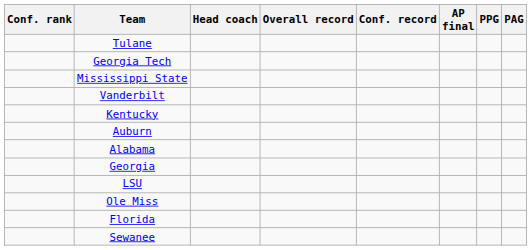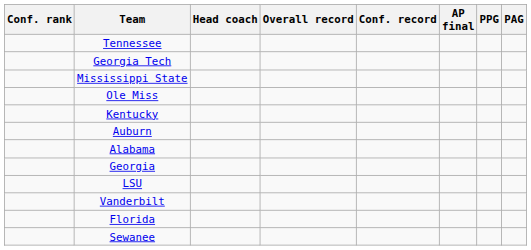+ row: Tennessee
- row: Tulane
rows swapped: Ole Miss <-> Vanderbilt
